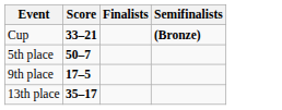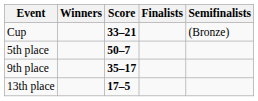+ column: Winners
Cup | Semifinalists: bold -> normal
9th place | Score: 17–5 -> 35–17
13th place | Score: 35–17 -> 17–5
